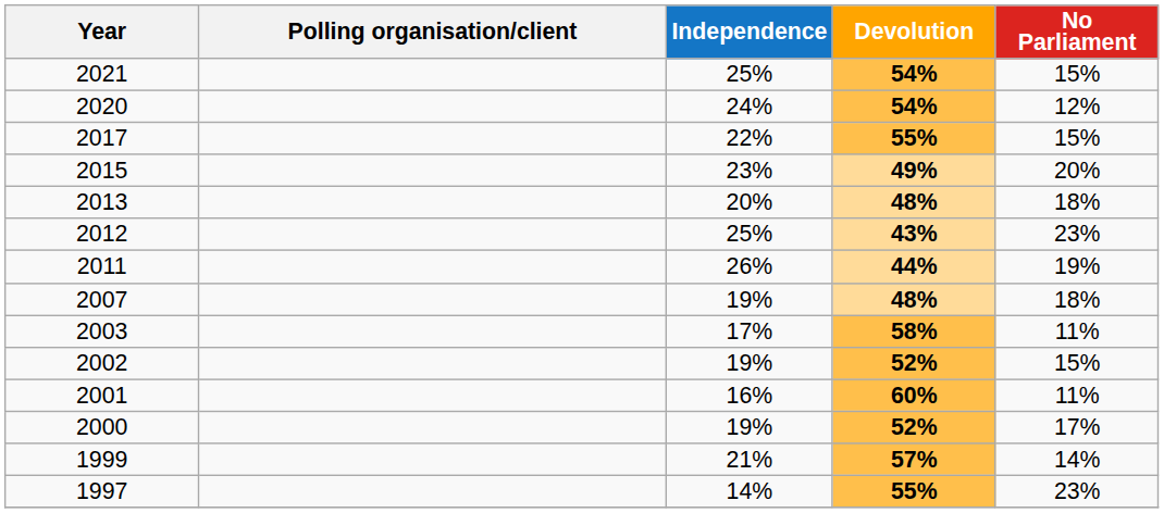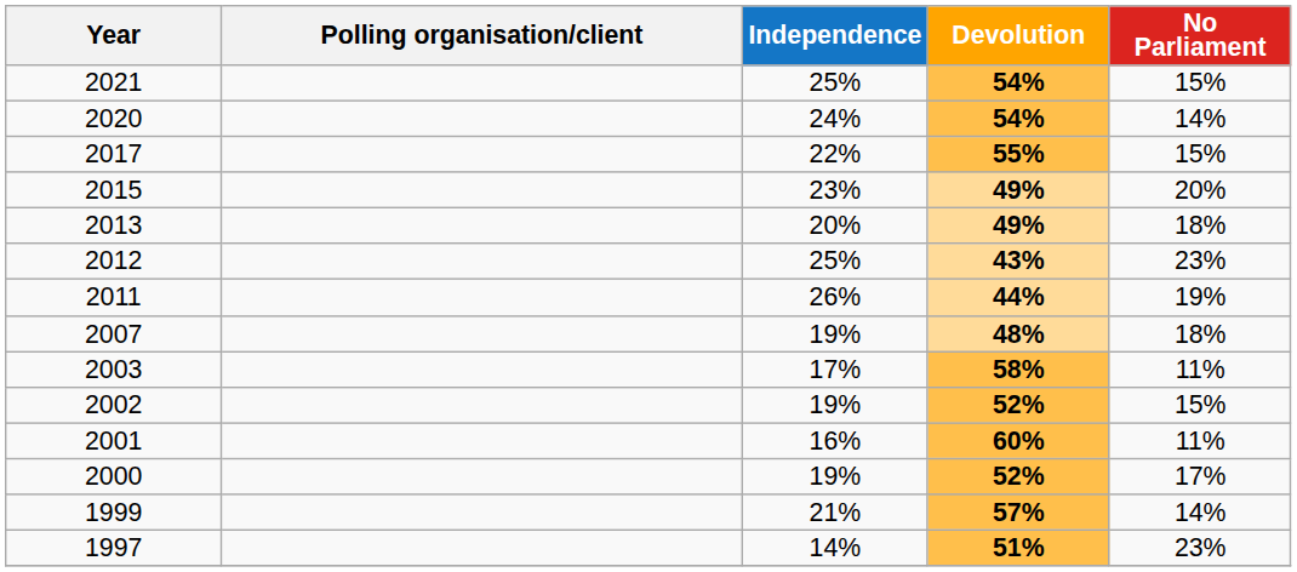2020 | No Parliament: 12% -> 14%
2013 | Devolution: 48% -> 49%
1997 | Devolution: 55% -> 51%
